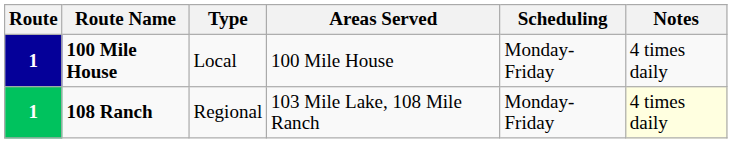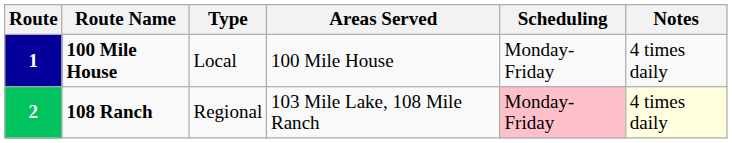108 Ranch | Route: 1 -> 2
108 Ranch | Scheduling: no background -> pink background
